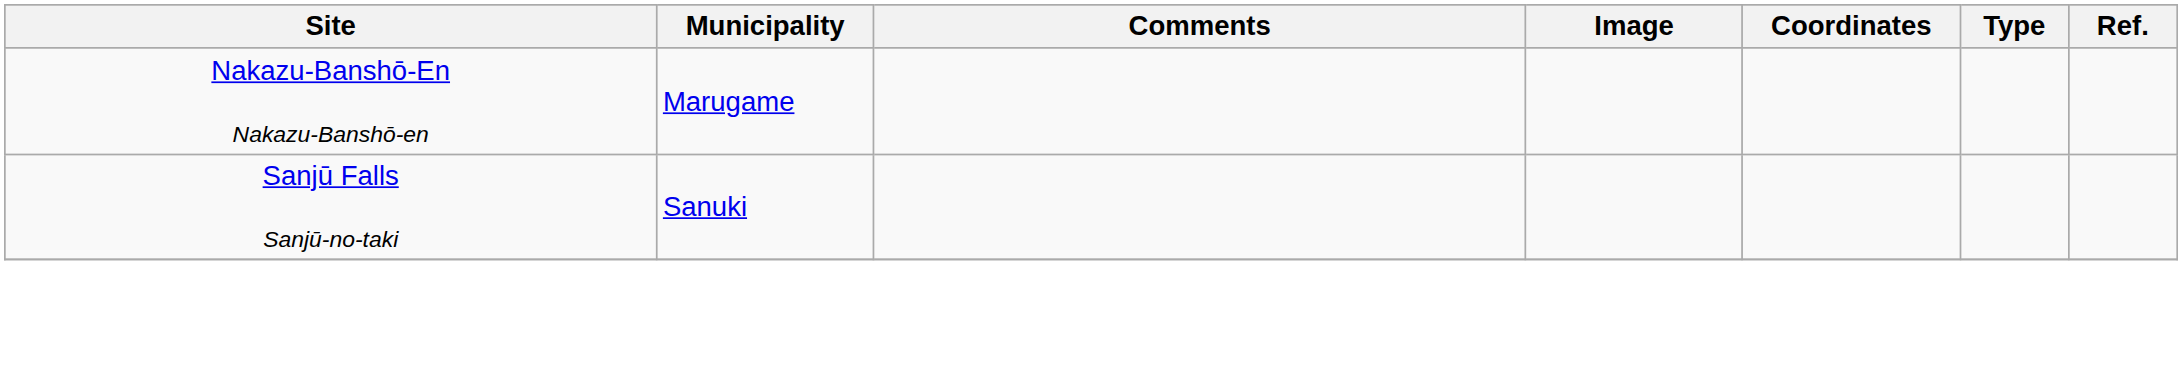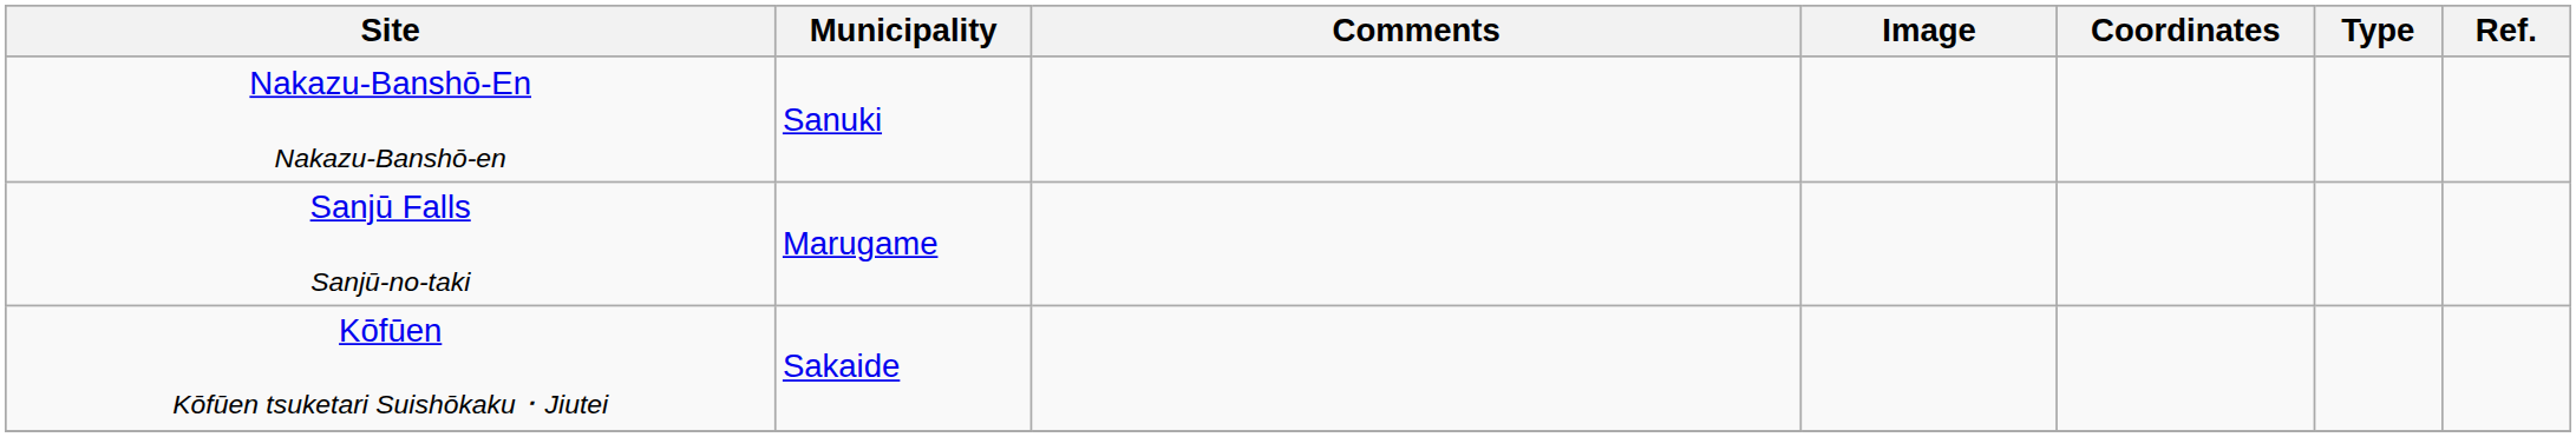Nakazu-Banshō-En Nakazu-Banshō-en | Municipality: Marugame -> Sanuki
Sanjū Falls Sanjū-no-taki | Municipality: Sanuki -> Marugame
+ row: Kōfūen Kōfūen tsuketari Suishōkaku ･ Jiutei | Sakaide
